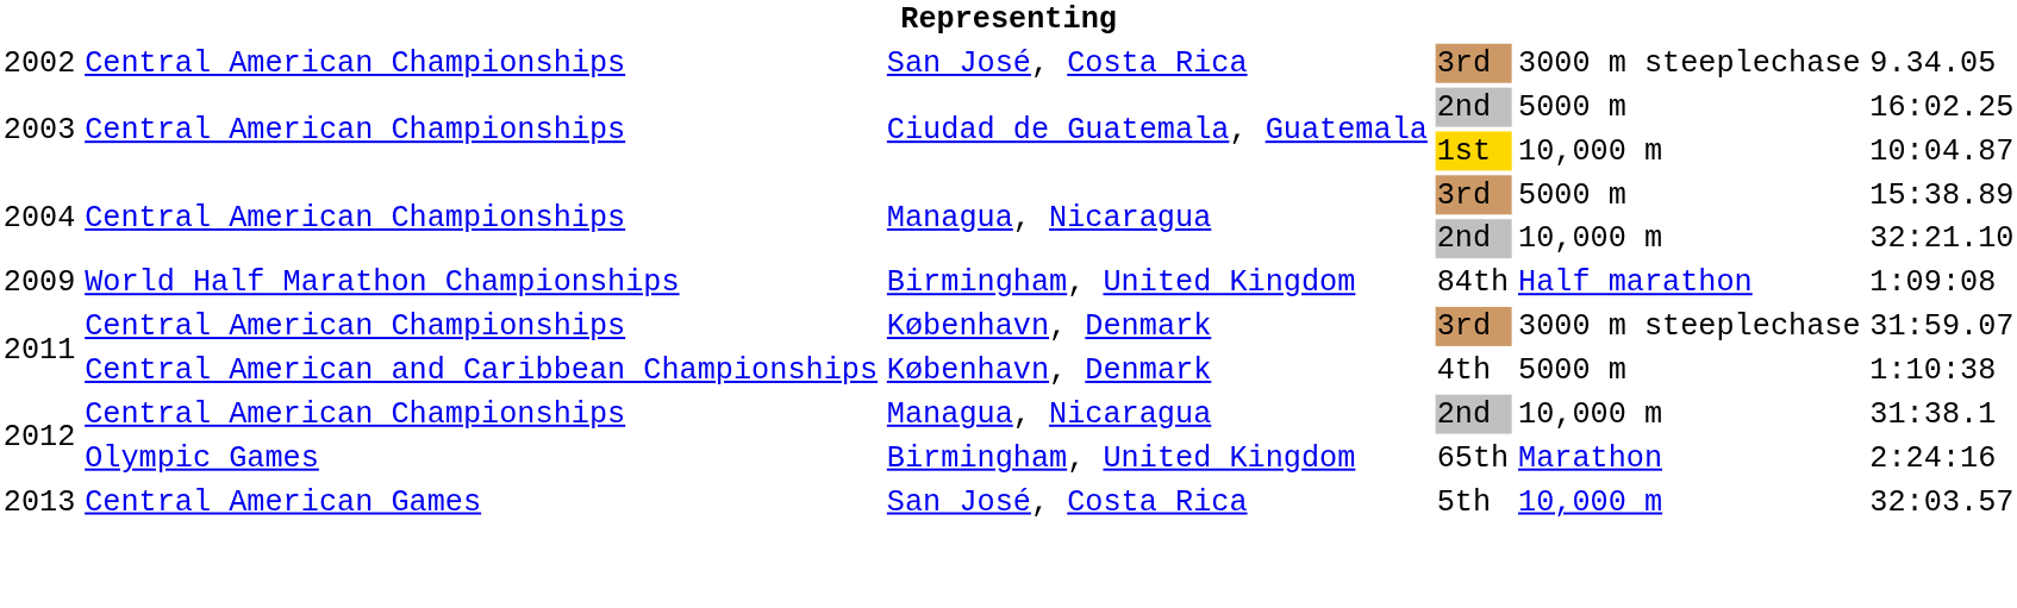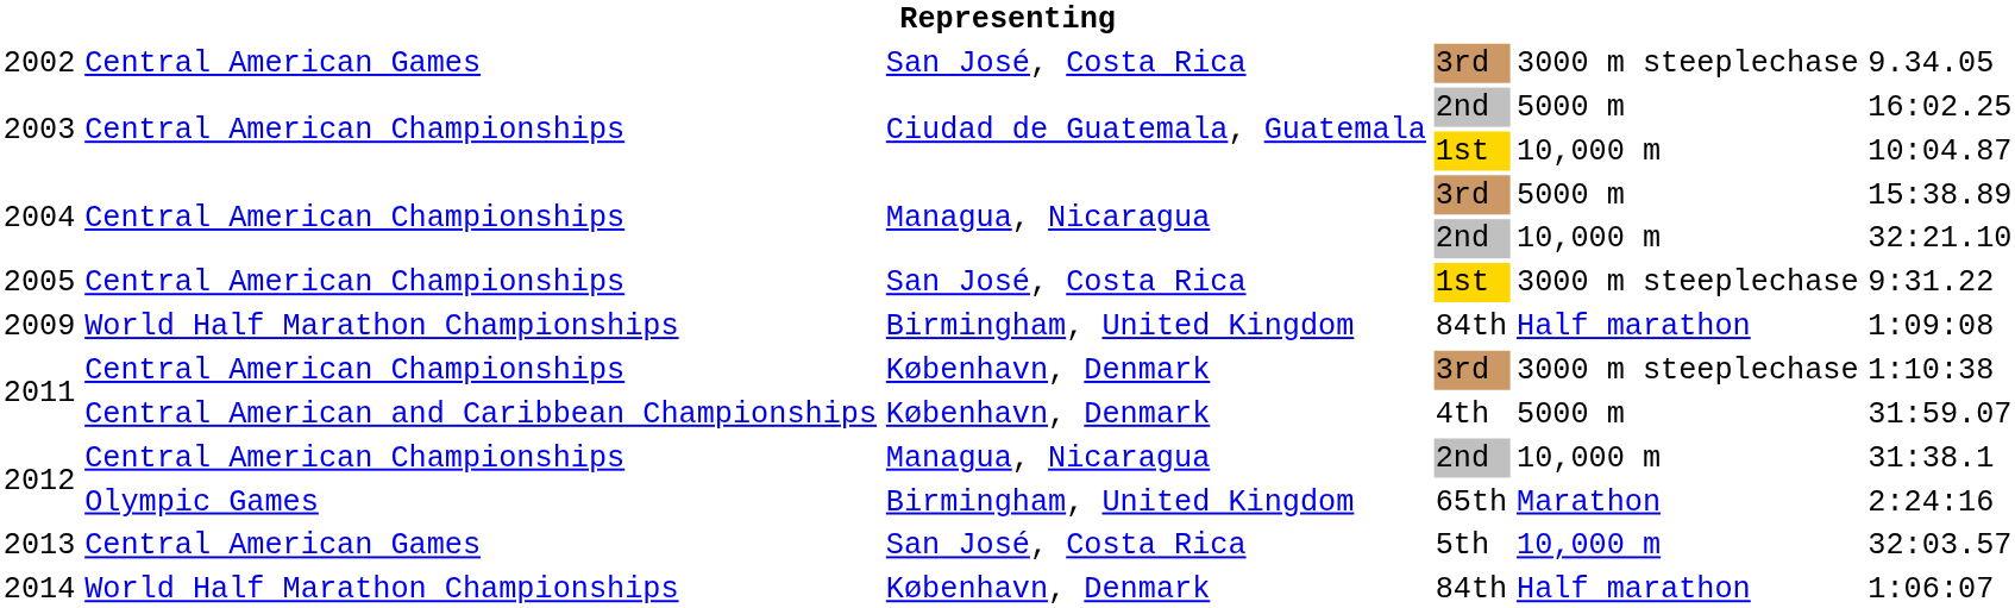2002 | column 2: Central American Championships -> Central American Games
+ row: 2005 | Central American Championships | San José, Costa Rica | 1st | 3000 m steeplechase | 9:31.22
2011 / 3rd | column 6: 31:59.07 -> 1:10:38
2011 / 4th | column 6: 1:10:38 -> 31:59.07
+ row: 2014 | World Half Marathon Championships | København, Denmark | 84th | Half marathon | 1:06:07
